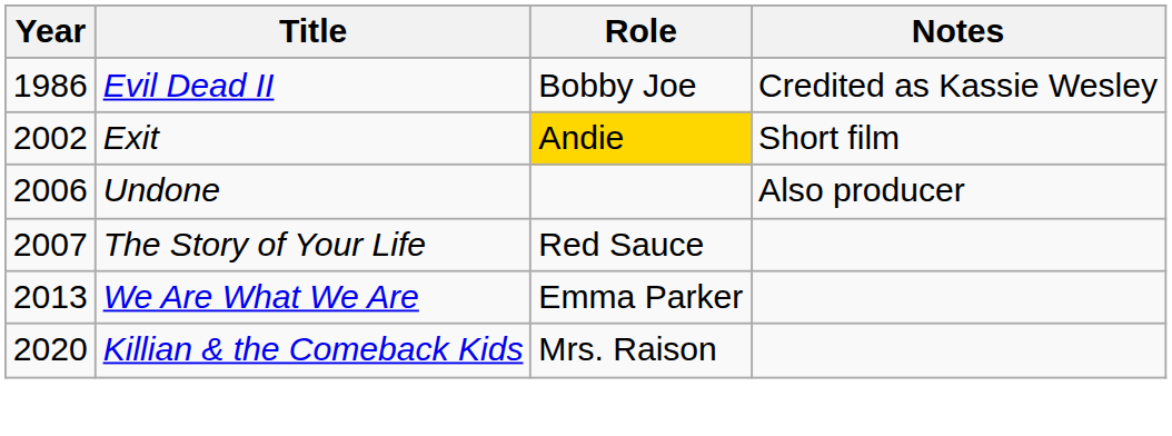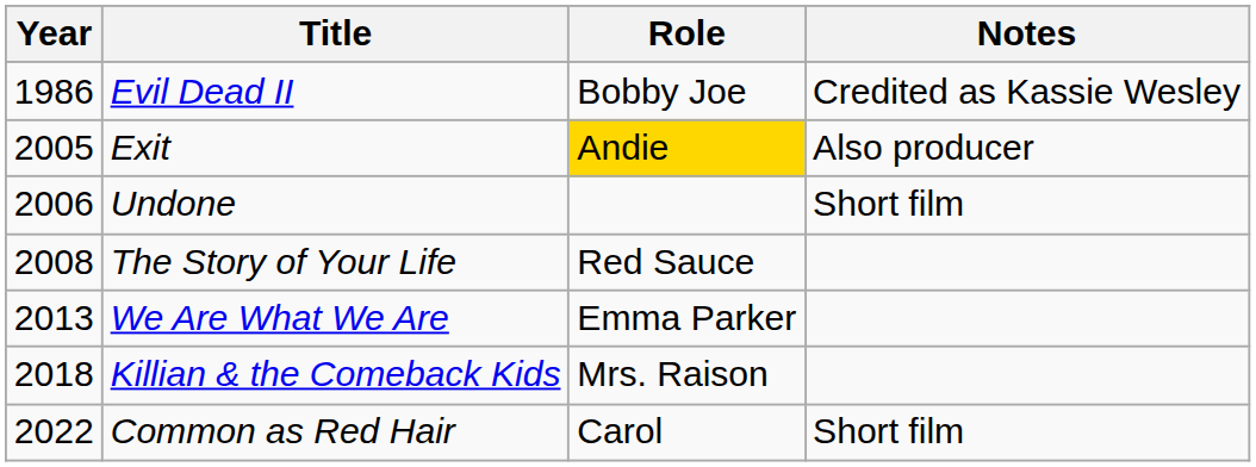Exit | Year: 2002 -> 2005
Exit | Notes: Short film -> Also producer
Undone | Notes: Also producer -> Short film
The Story of Your Life | Year: 2007 -> 2008
Killian & the Comeback Kids | Year: 2020 -> 2018
+ row: 2022 | Common as Red Hair | Carol | Short film
